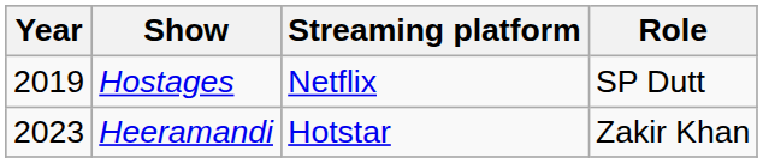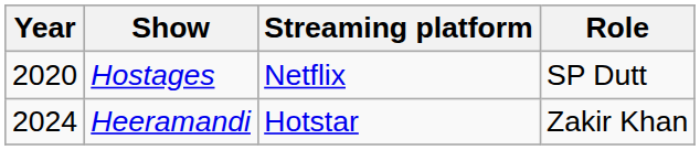Hostages | Year: 2019 -> 2020
Heeramandi | Year: 2023 -> 2024
